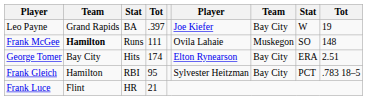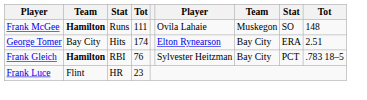- row: Leo Payne | Grand Rapids | BA | .397 | Joe Kiefer | Bay City | W | 19
Frank Gleich | column 2: normal -> bold
Frank Gleich | column 4: 95 -> 76
Frank Luce | column 4: 21 -> 23
